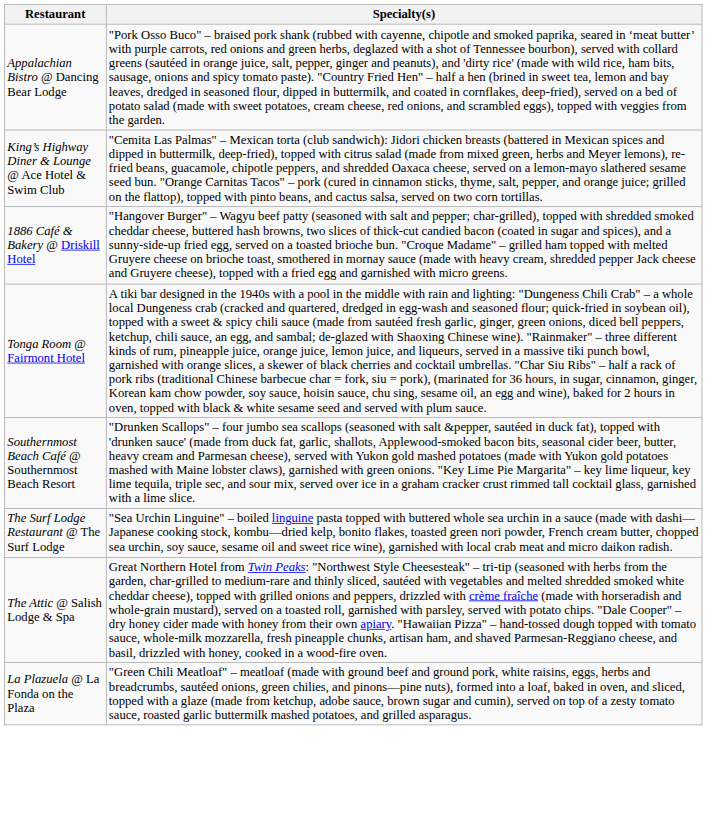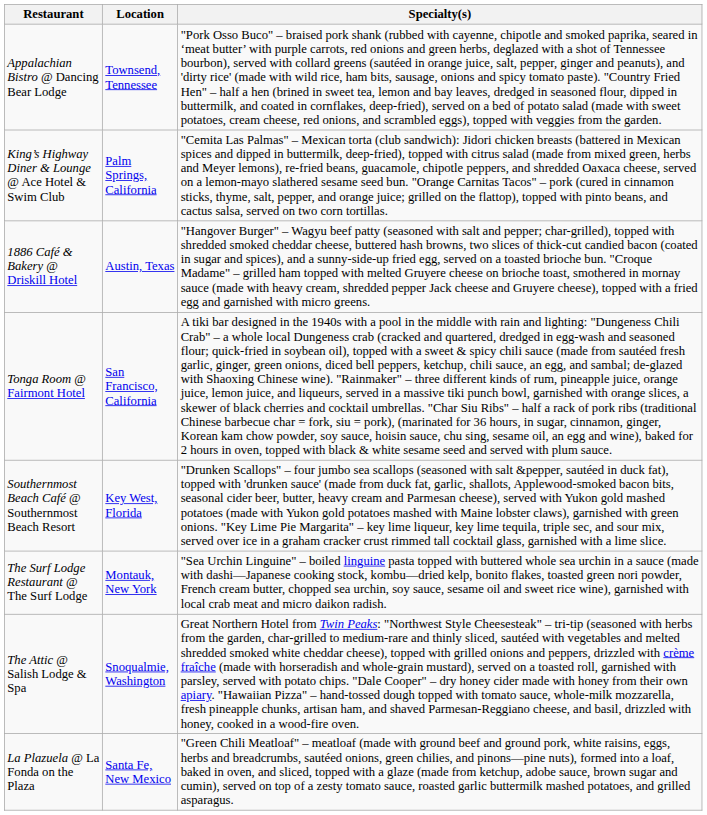+ column: Location | Townsend, Tennessee | Palm Springs, California | Austin, Texas | San Francisco, California | Key West, Florida | Montauk, New York | Snoqualmie, Washington | Santa Fe, New Mexico
